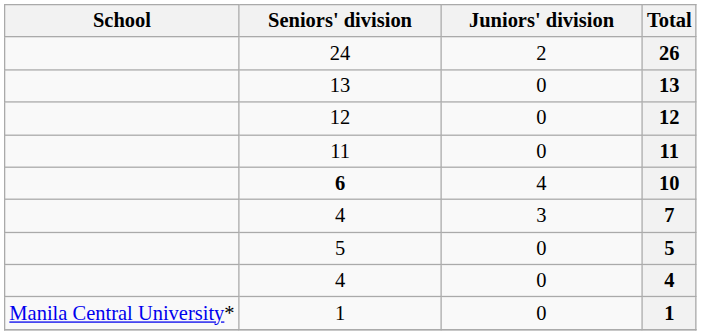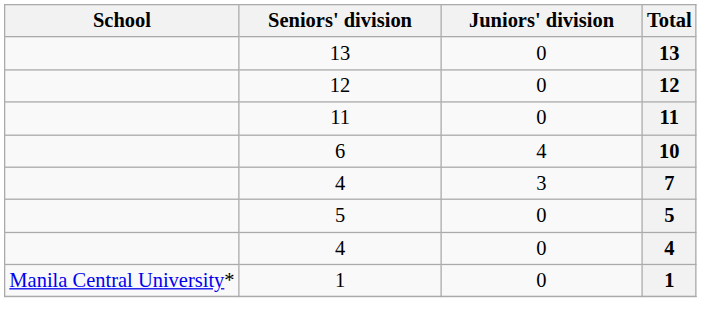- row: 24 | 2 | 26
10 | Seniors' division: bold -> normal
